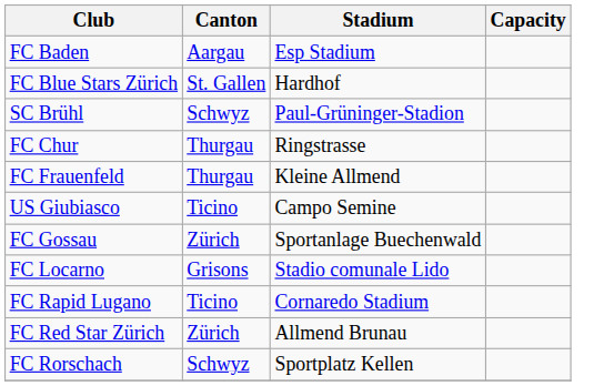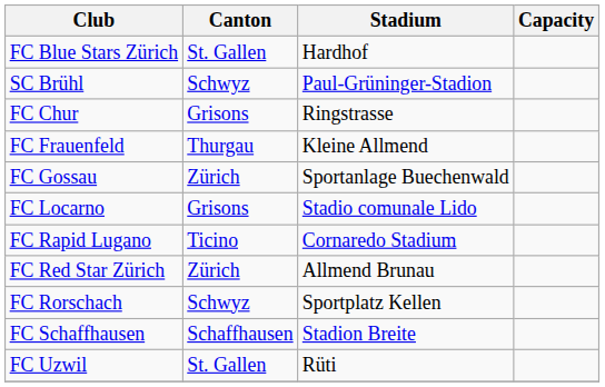- row: FC Baden | Aargau | Esp Stadium
FC Chur | Canton: Thurgau -> Grisons
- row: US Giubiasco | Ticino | Campo Semine
+ row: FC Schaffhausen | Schaffhausen | Stadion Breite
+ row: FC Uzwil | St. Gallen | Rüti
